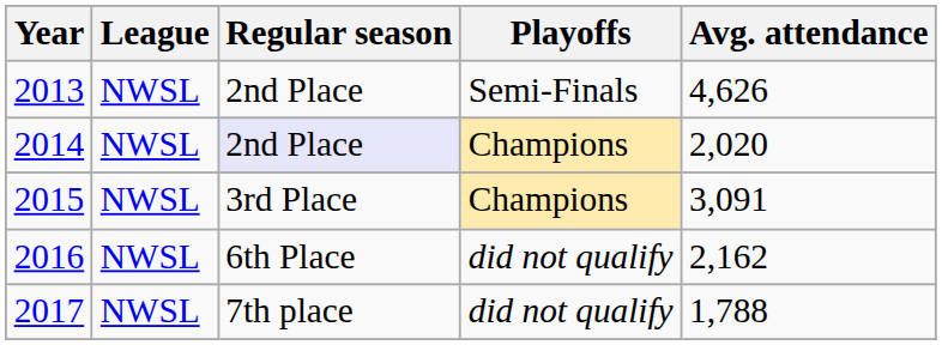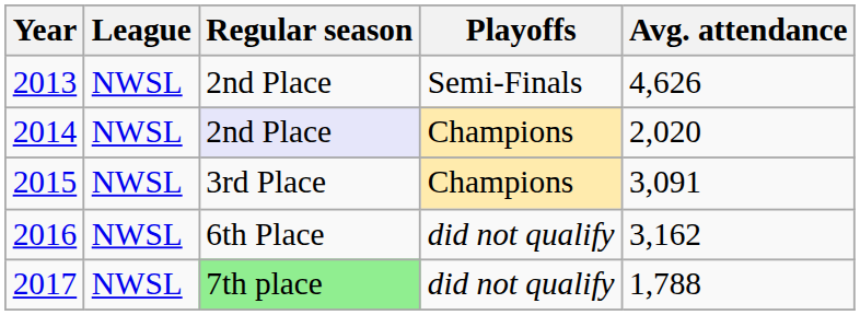2016 | Avg. attendance: 2,162 -> 3,162
2017 | Regular season: no background -> lightgreen background
